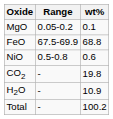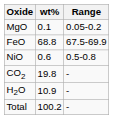columns swapped: wt% <-> Range
